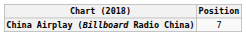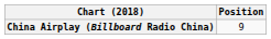China Airplay (Billboard Radio China) | Position: 7 -> 9
